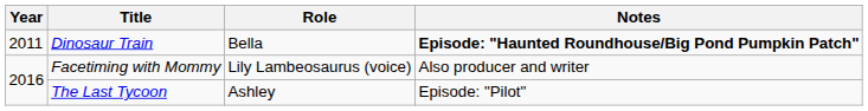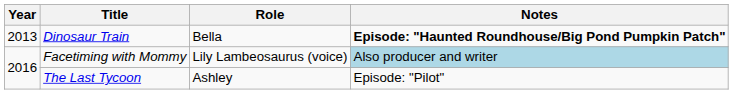Dinosaur Train | Year: 2011 -> 2013
Facetiming with Mommy | Notes: no background -> lightblue background
